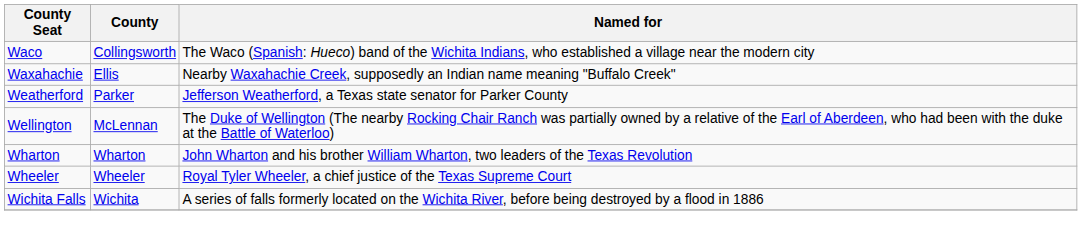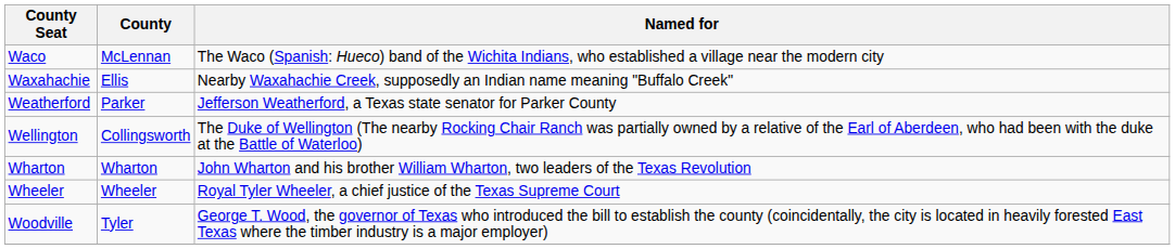Waco | County: Collingsworth -> McLennan
Wellington | County: McLennan -> Collingsworth
- row: Wichita Falls | Wichita | A series of falls formerly located on the Wichita River, before being destroyed by a flood in 1886
+ row: Woodville | Tyler | George T. Wood, the governor of Texas who introduced the bill to establish the county (coincidentally, the city is located in heavily forested East Texas where the timber industry is a major employer)
